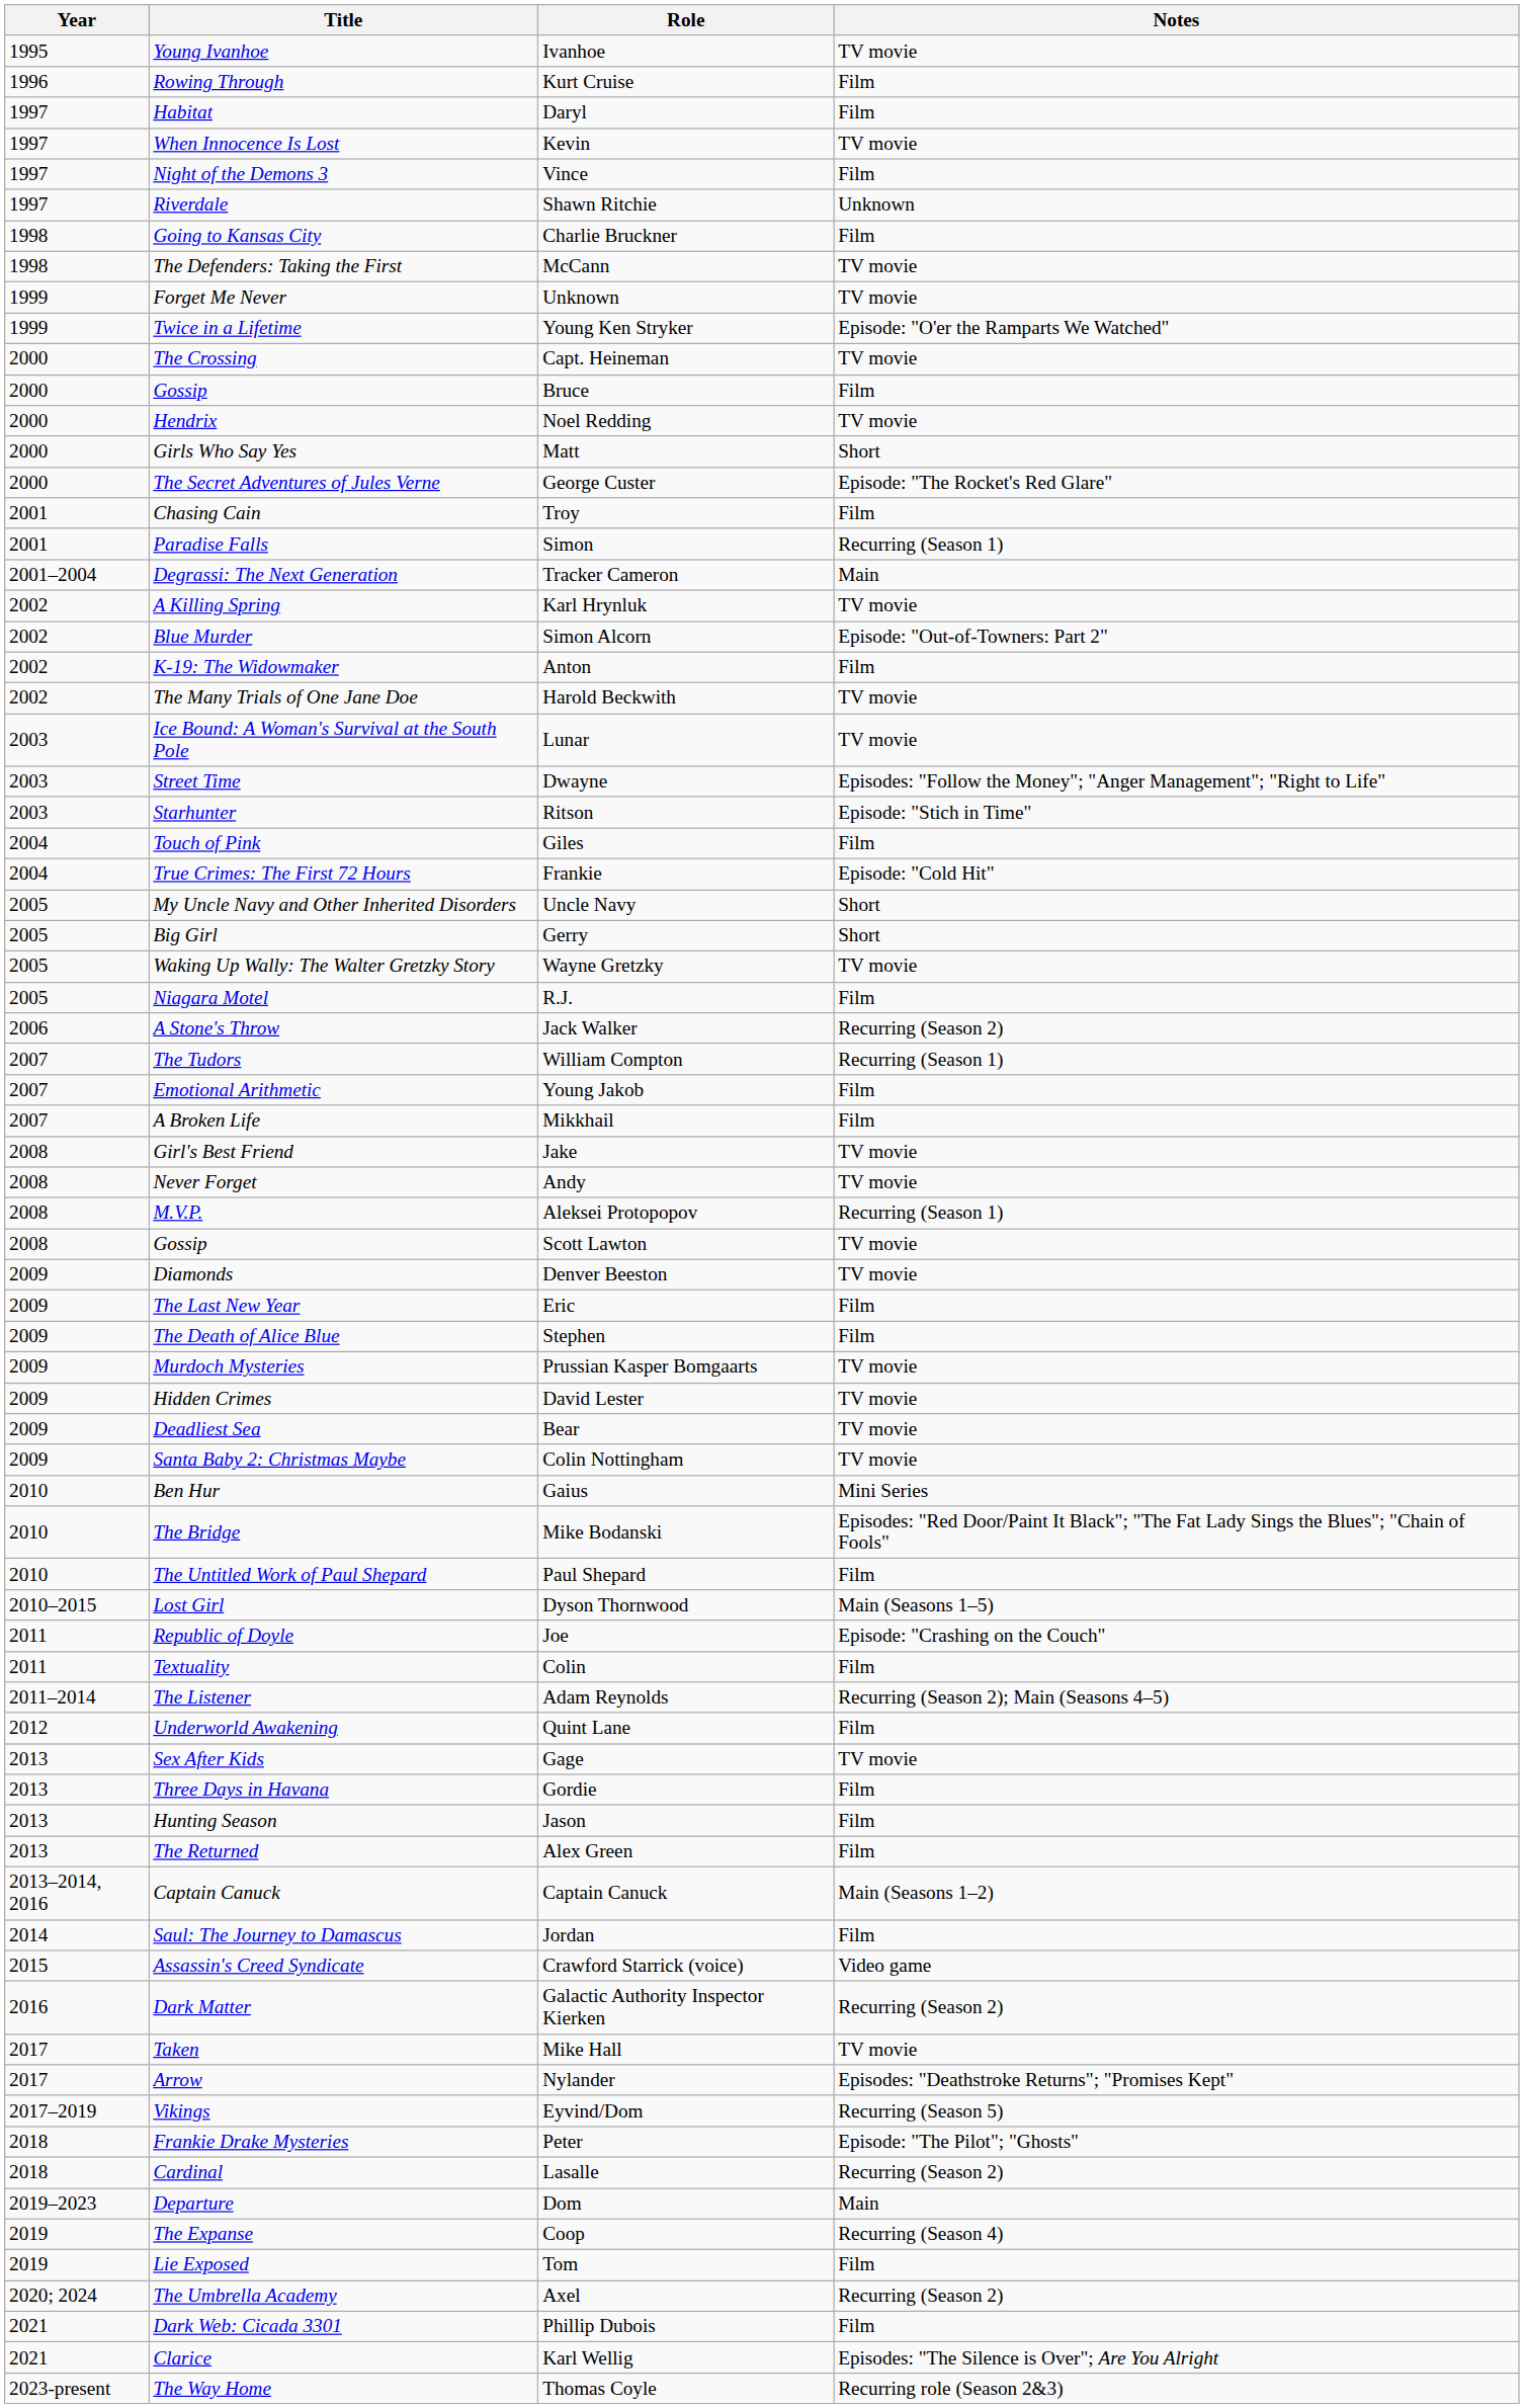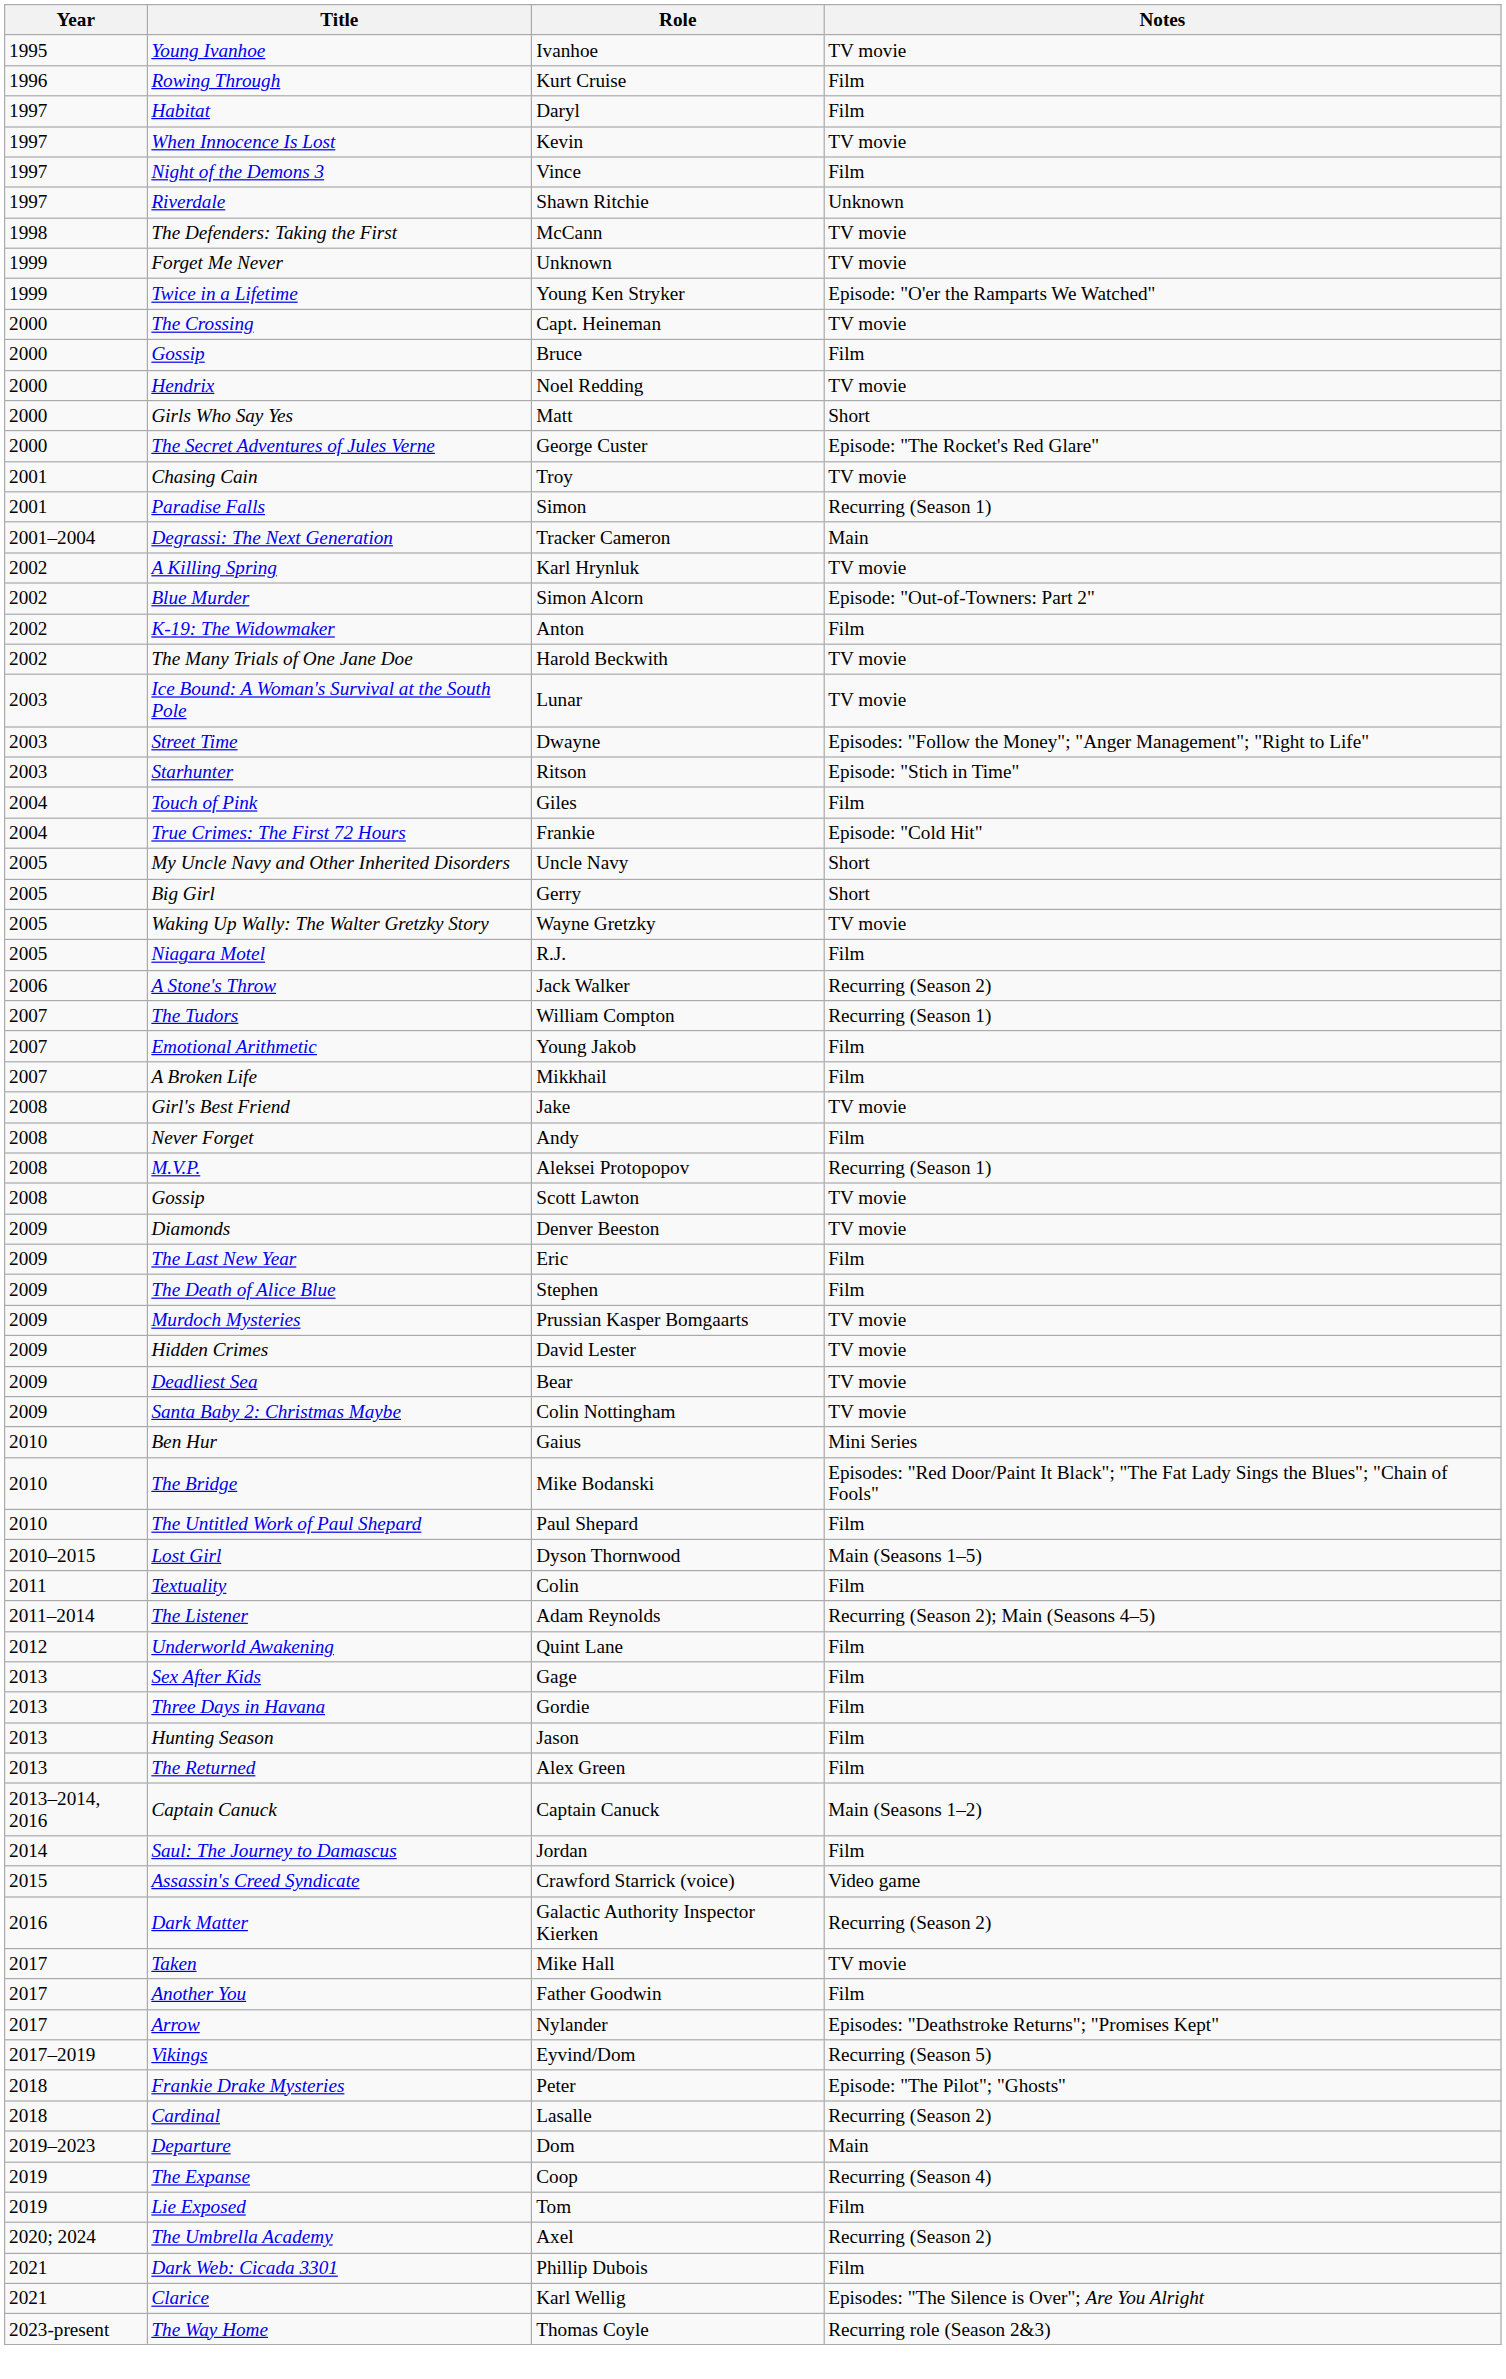- row: 1998 | Going to Kansas City | Charlie Bruckner | Film
Troy | Notes: Film -> TV movie
Andy | Notes: TV movie -> Film
- row: 2011 | Republic of Doyle | Joe | Episode: "Crashing on the Couch"
Gage | Notes: TV movie -> Film
+ row: 2017 | Another You | Father Goodwin | Film
